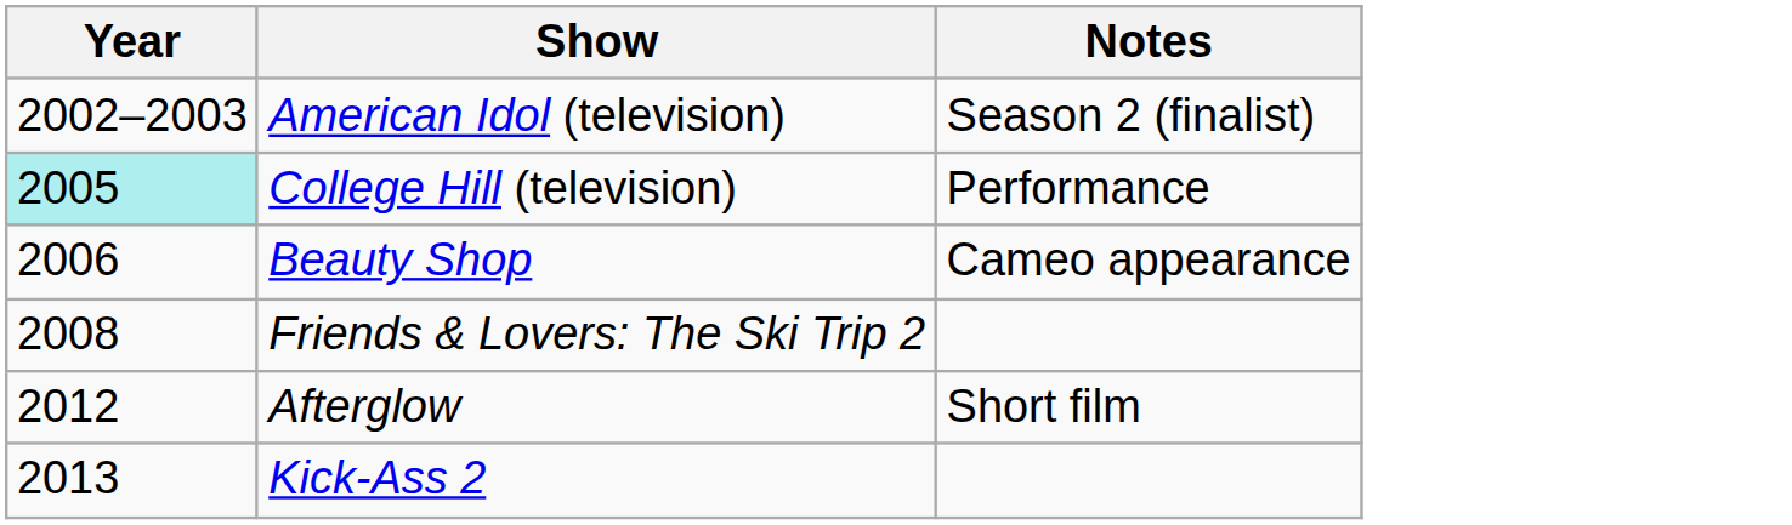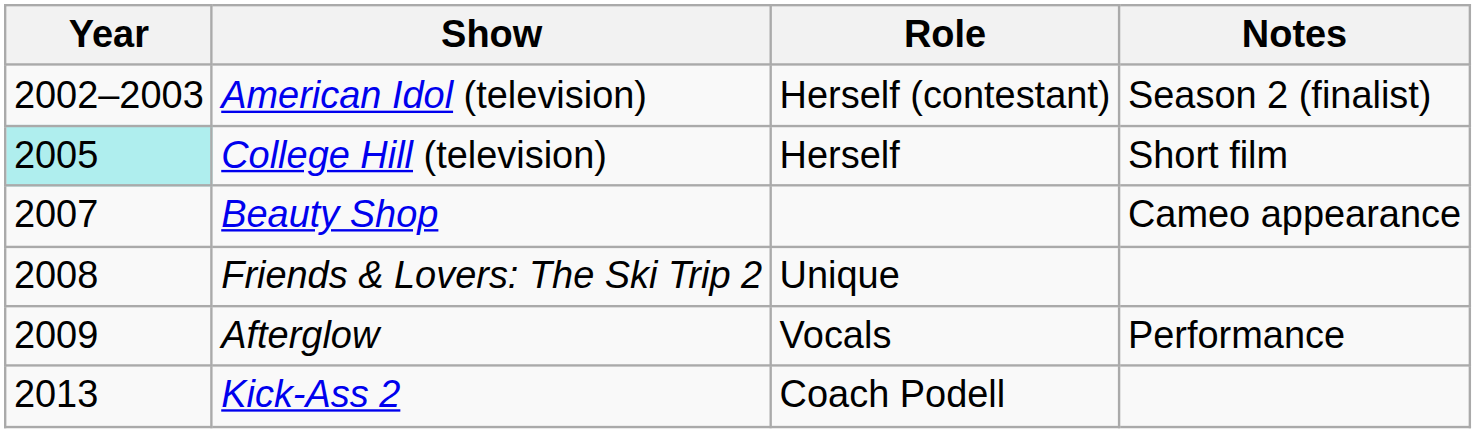+ column: Role | Herself (contestant) | Herself | Unique | Vocals | Coach Podell
College Hill (television) | Notes: Performance -> Short film
Beauty Shop | Year: 2006 -> 2007
Afterglow | Year: 2012 -> 2009
Afterglow | Notes: Short film -> Performance
